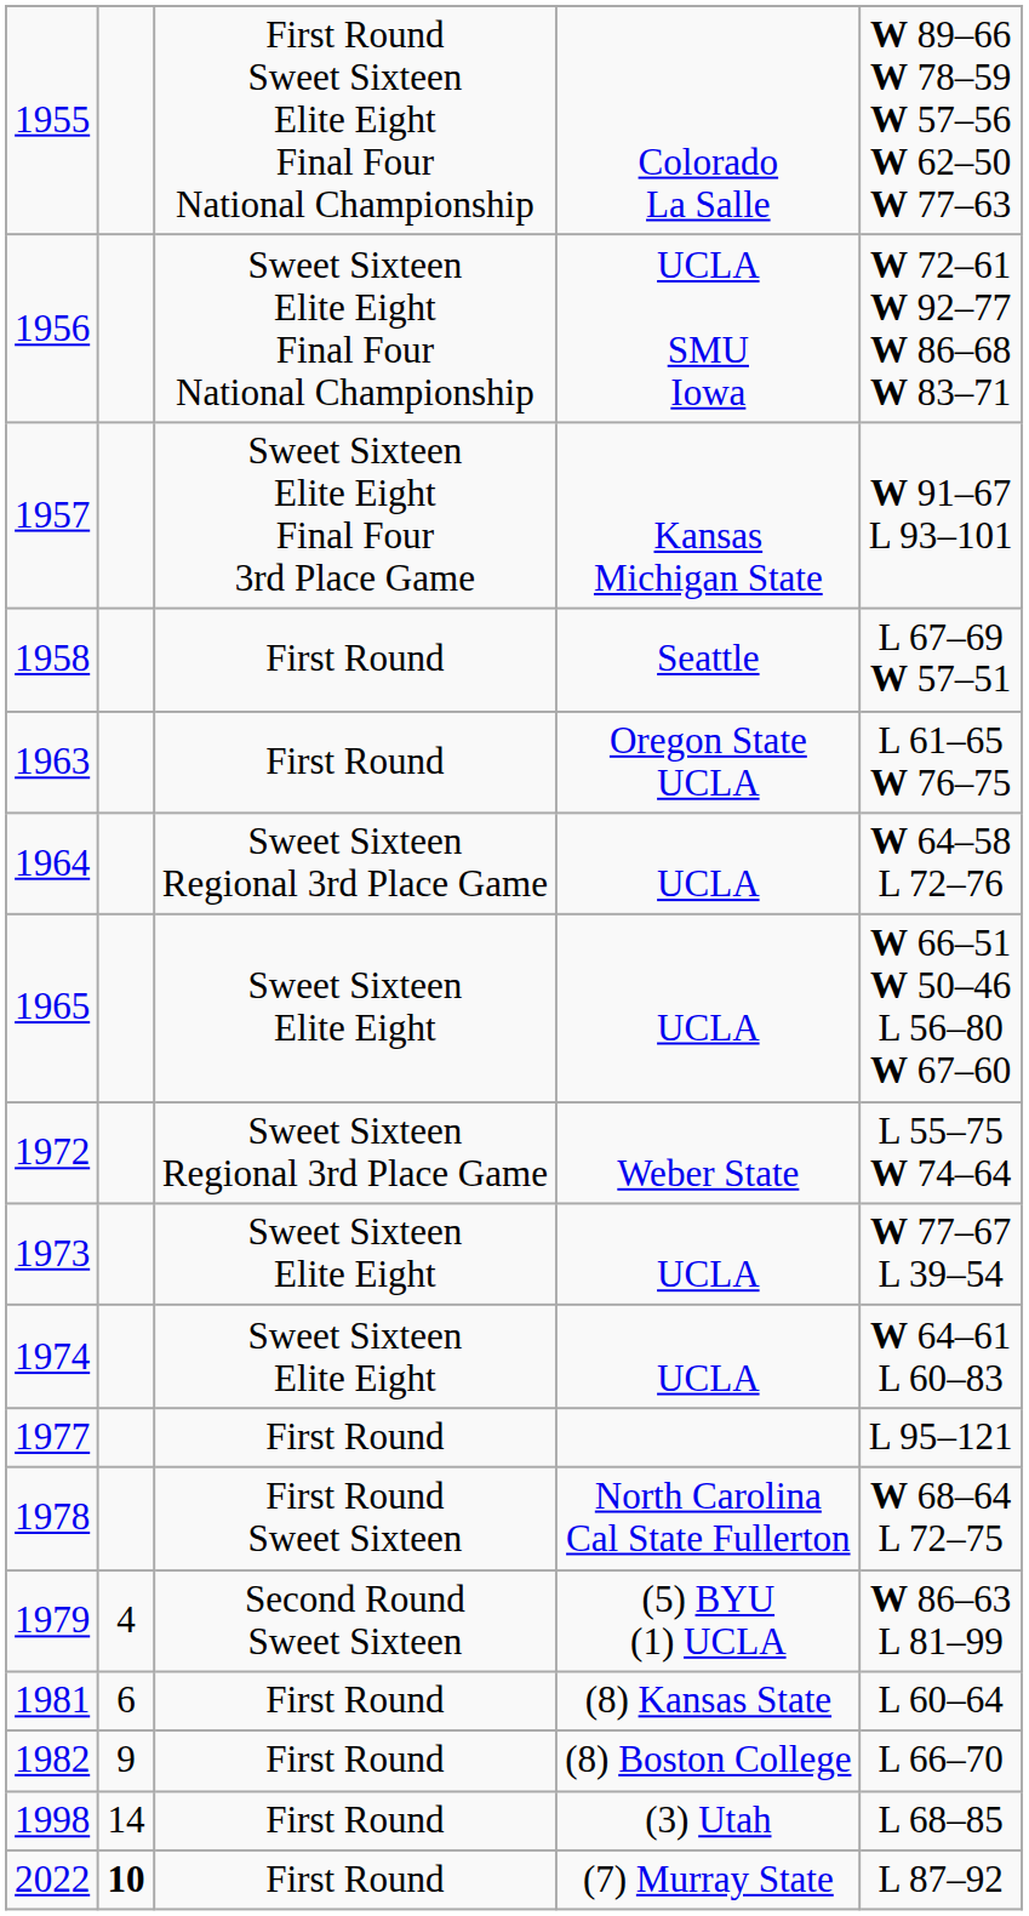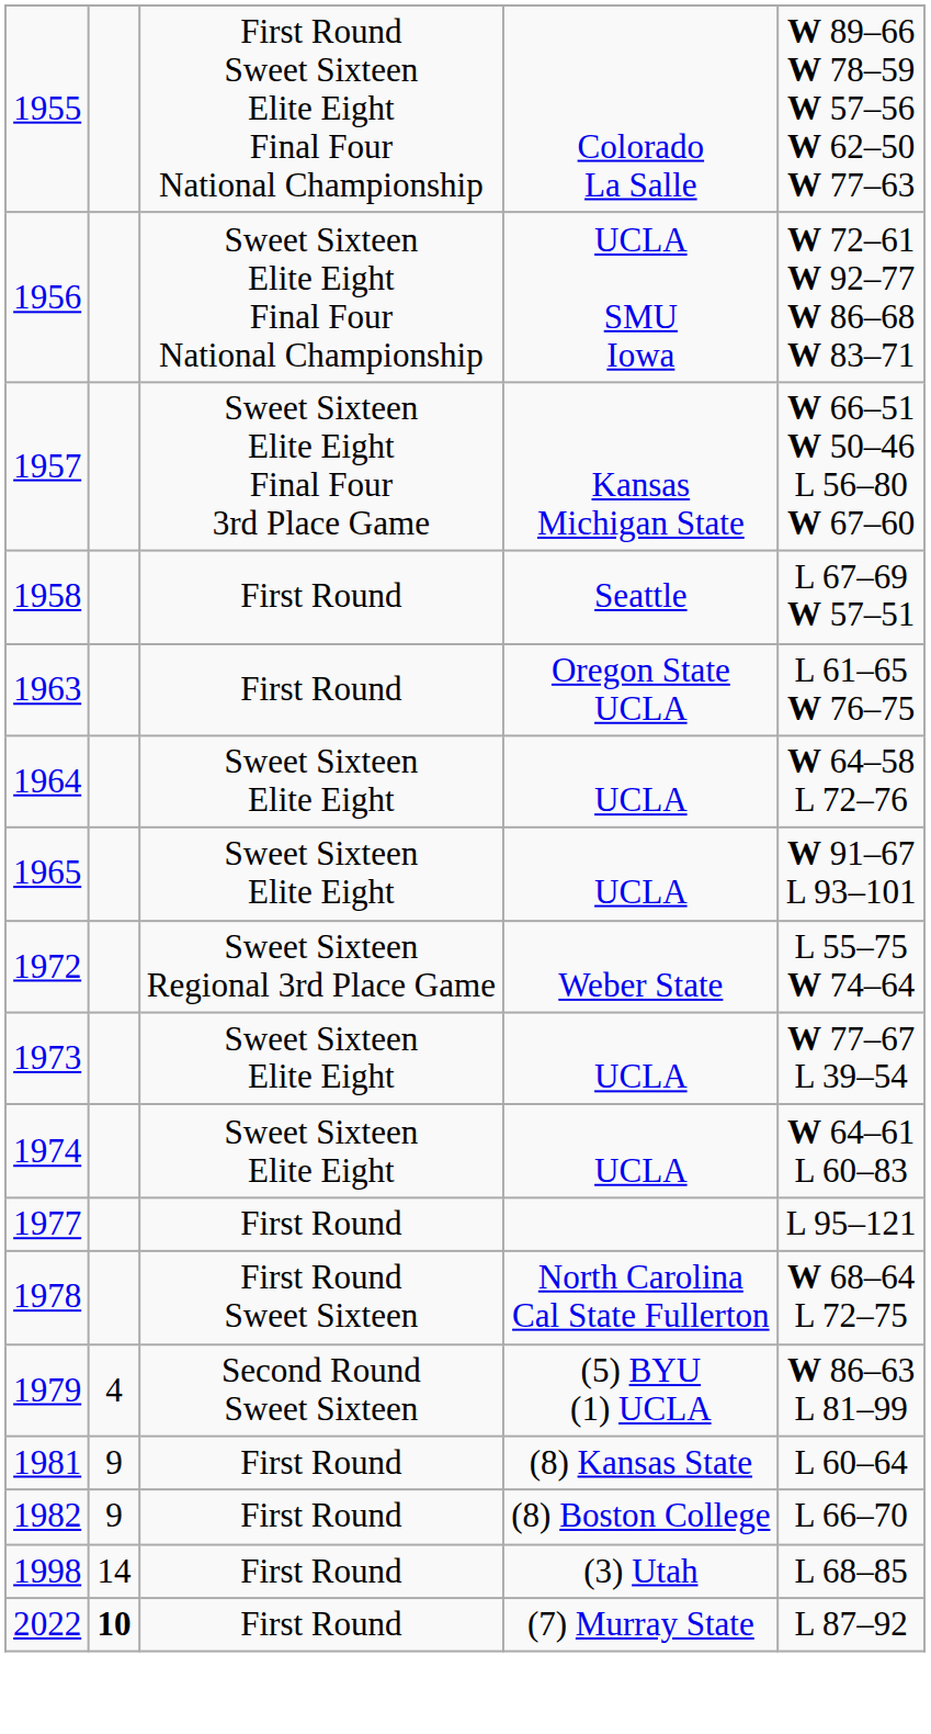1957 | column 5: W 91–67 L 93–101 -> W 66–51 W 50–46 L 56–80 W 67–60
1964 | column 3: Sweet Sixteen Regional 3rd Place Game -> Sweet Sixteen Elite Eight
1965 | column 5: W 66–51 W 50–46 L 56–80 W 67–60 -> W 91–67 L 93–101
1981 | column 2: 6 -> 9
